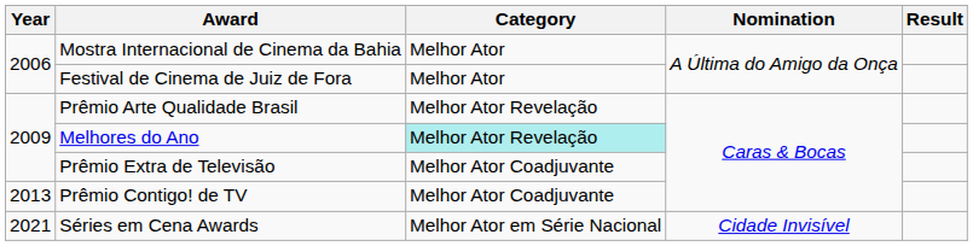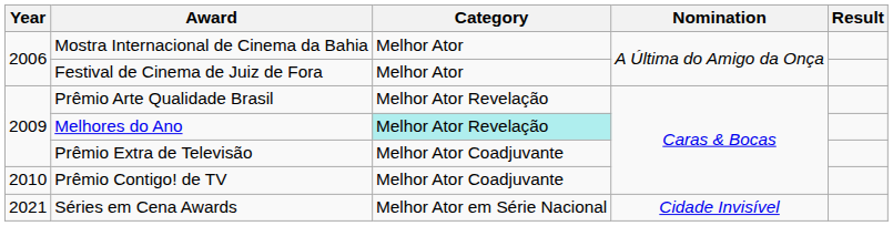Prêmio Contigo! de TV | Year: 2013 -> 2010
